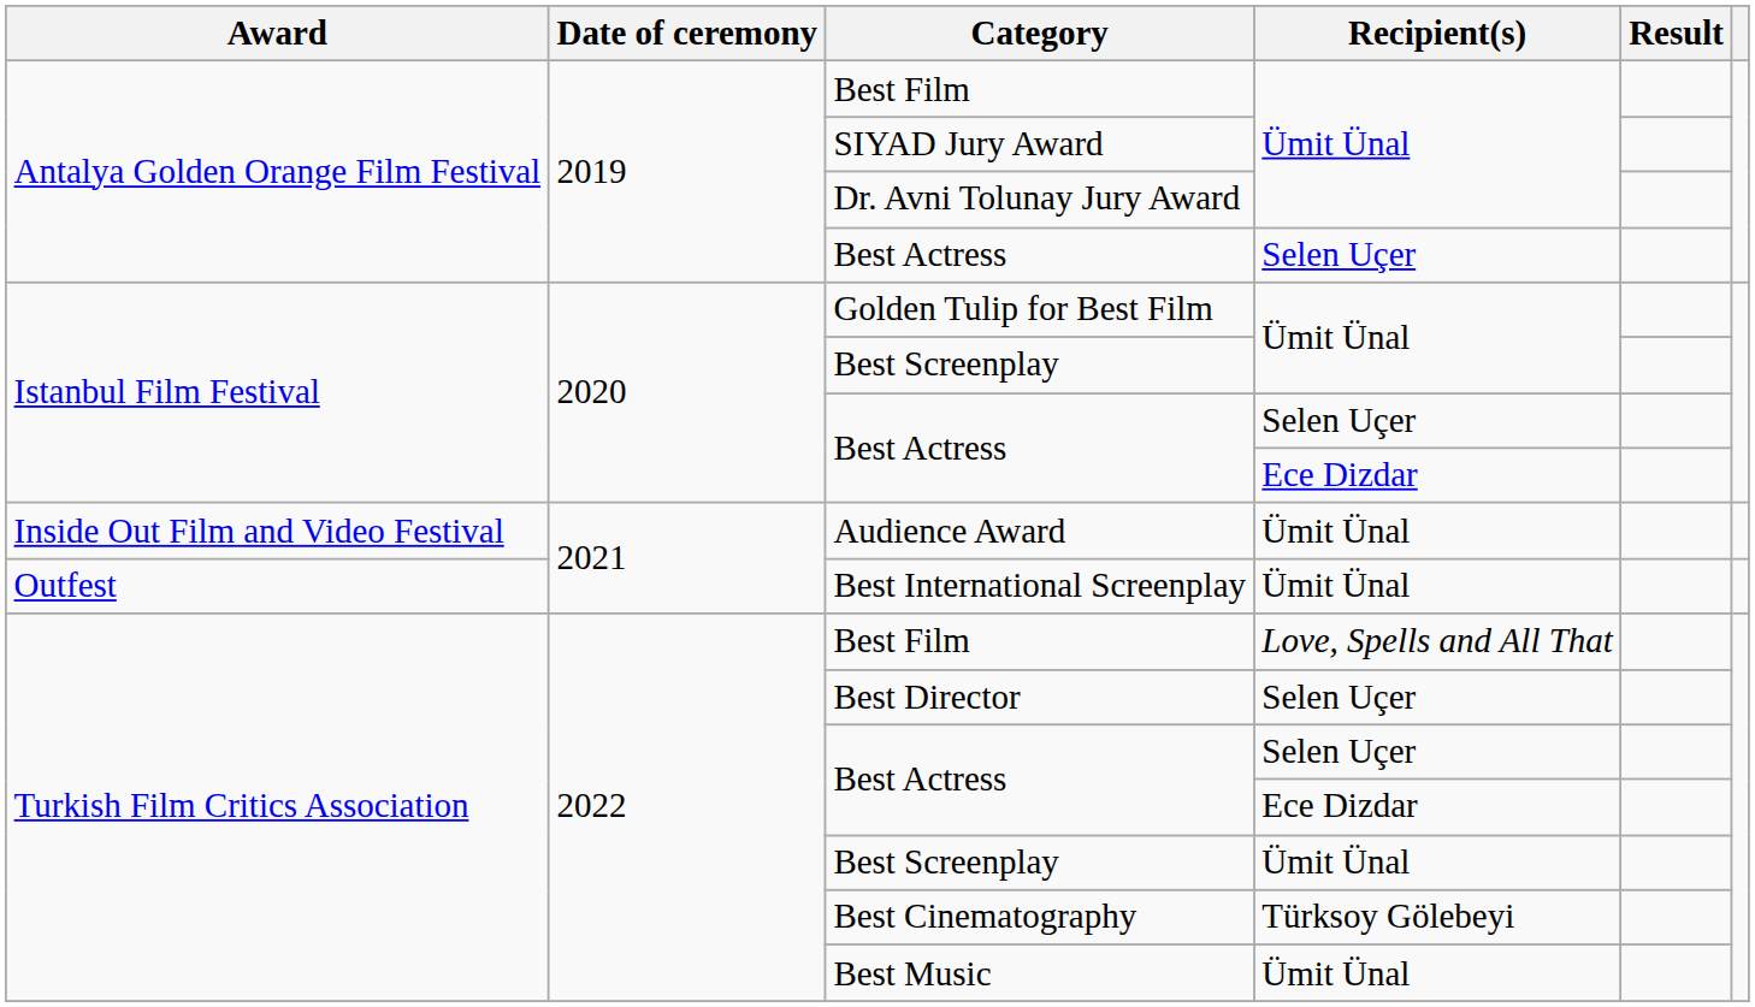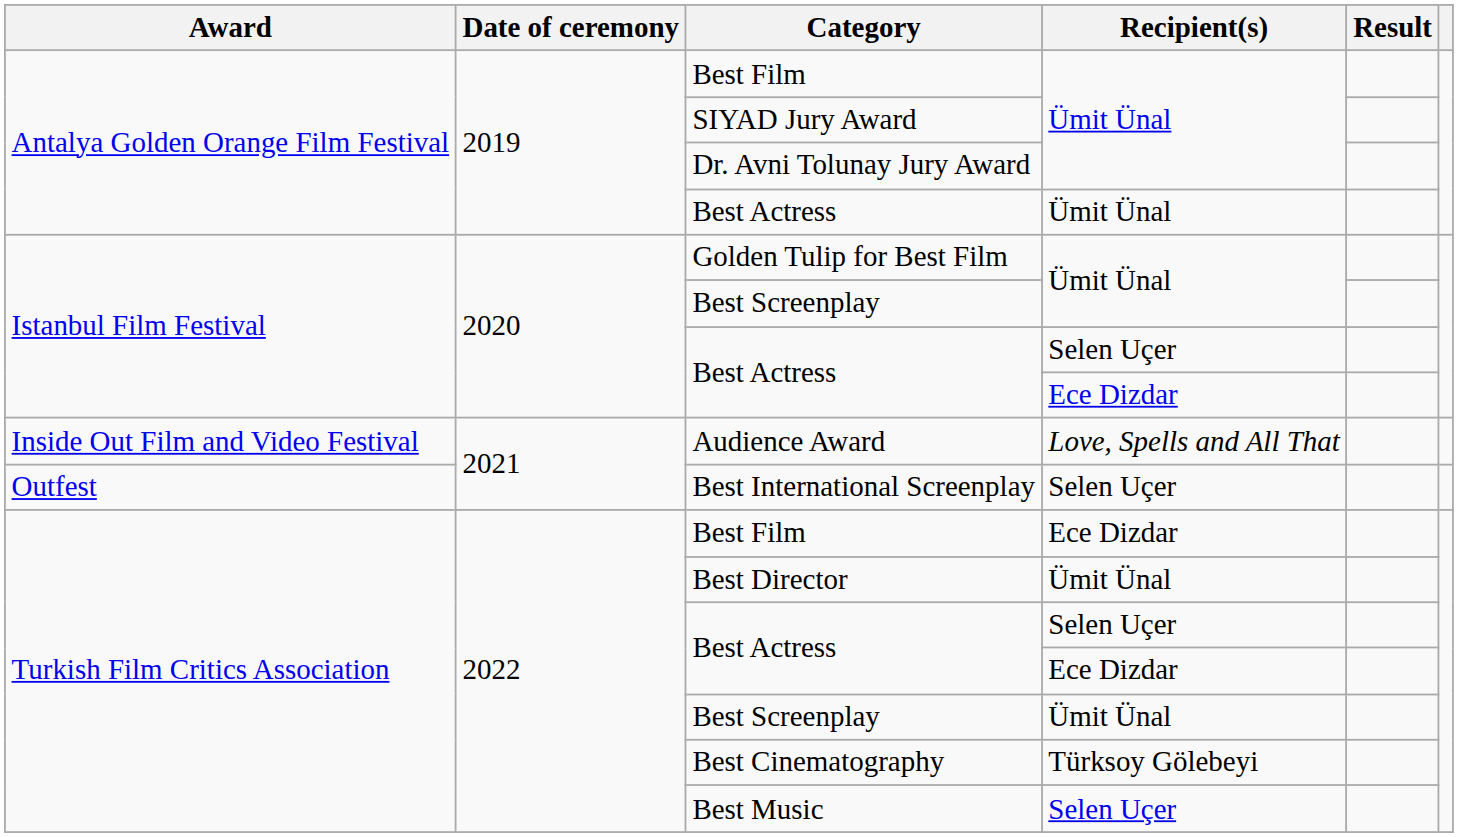Antalya Golden Orange Film Festival / Best Actress | Recipient(s): Selen Uçer -> Ümit Ünal
Audience Award | Recipient(s): Ümit Ünal -> Love, Spells and All That
Best International Screenplay | Recipient(s): Ümit Ünal -> Selen Uçer
Turkish Film Critics Association / Best Film | Recipient(s): Love, Spells and All That -> Ece Dizdar
Best Director | Recipient(s): Selen Uçer -> Ümit Ünal
Best Music | Recipient(s): Ümit Ünal -> Selen Uçer
